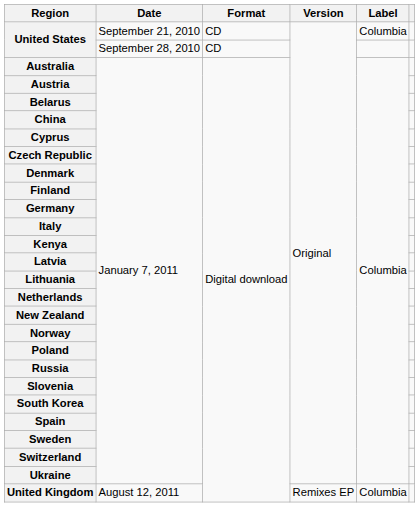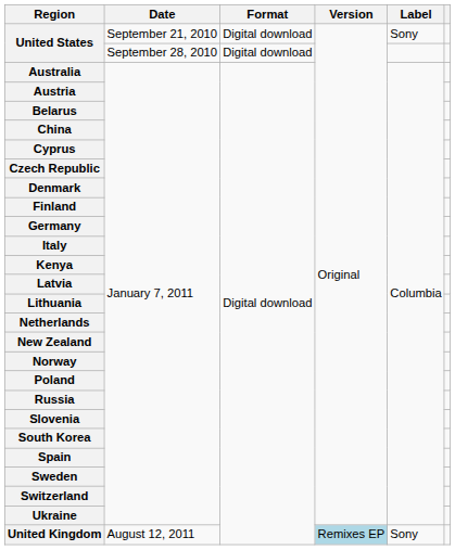United States / September 21, 2010 | Format: CD -> Digital download
United States / September 21, 2010 | Label: Columbia -> Sony
United States / September 28, 2010 | Format: CD -> Digital download
United Kingdom | Version: no background -> lightblue background
United Kingdom | Label: Columbia -> Sony
